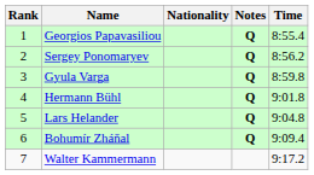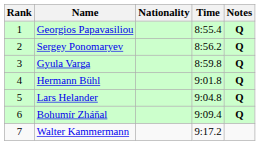columns swapped: Time <-> Notes
